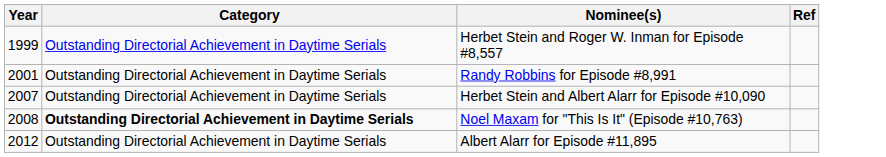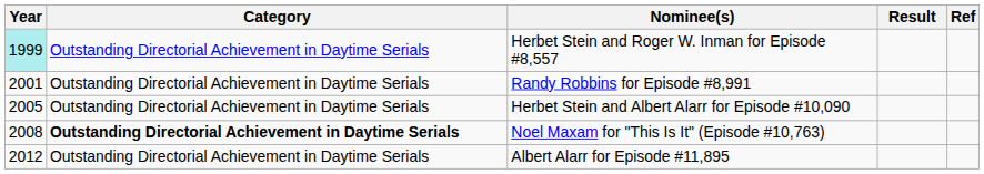+ column: Result
Herbet Stein and Roger W. Inman for Episode #8,557 | Year: no background -> paleturquoise background
Herbet Stein and Albert Alarr for Episode #10,090 | Year: 2007 -> 2005
